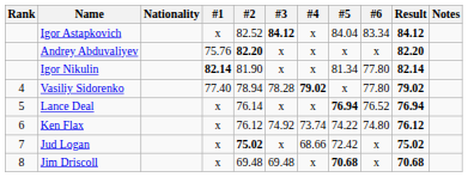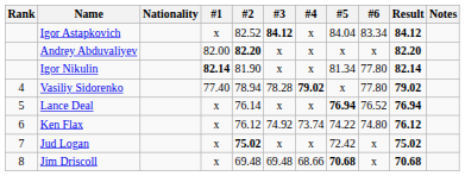Andrey Abduvaliyev | #1: 75.76 -> 82.00
Jud Logan | #4: 68.66 -> x
Jim Driscoll | #4: x -> 68.66
